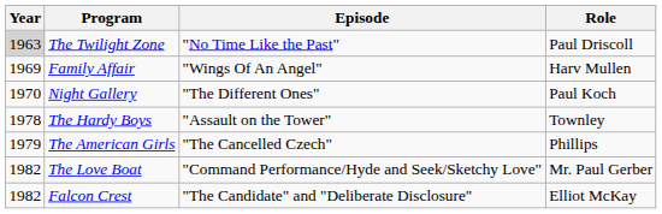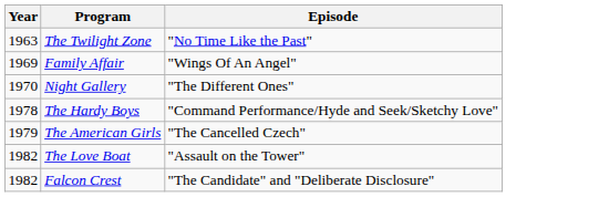- column: Role | Paul Driscoll | Harv Mullen | Paul Koch | Townley | Phillips | Mr. Paul Gerber | Elliot McKay
The Twilight Zone | Year: lightgrey background -> no background
The Hardy Boys | Episode: "Assault on the Tower" -> "Command Performance/Hyde and Seek/Sketchy Love"
The Love Boat | Episode: "Command Performance/Hyde and Seek/Sketchy Love" -> "Assault on the Tower"
